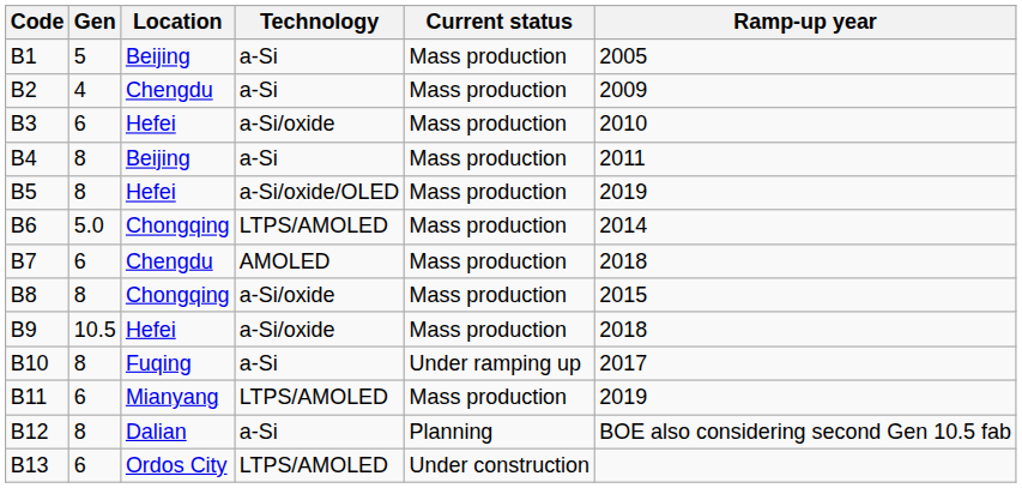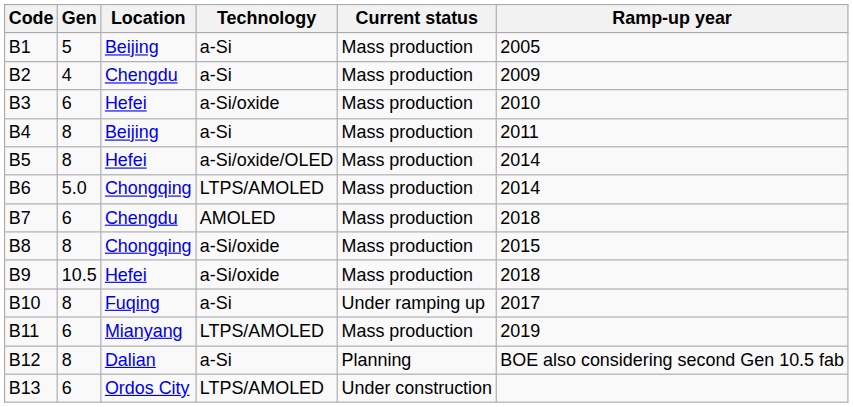B5 | Ramp-up year: 2019 -> 2014
